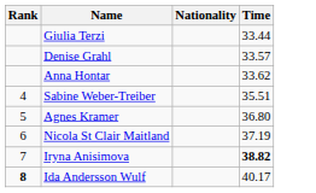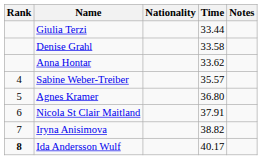+ column: Notes
Denise Grahl | Time: 33.57 -> 33.58
Sabine Weber-Treiber | Time: 35.51 -> 35.57
Nicola St Clair Maitland | Time: 37.19 -> 37.91
Iryna Anisimova | Time: bold -> normal
